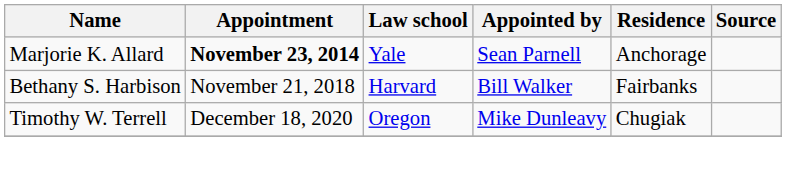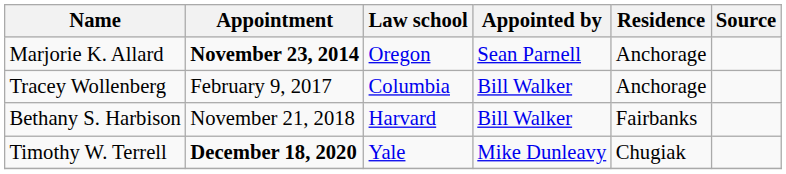Marjorie K. Allard | Law school: Yale -> Oregon
+ row: Tracey Wollenberg | February 9, 2017 | Columbia | Bill Walker | Anchorage
Timothy W. Terrell | Appointment: normal -> bold
Timothy W. Terrell | Law school: Oregon -> Yale
